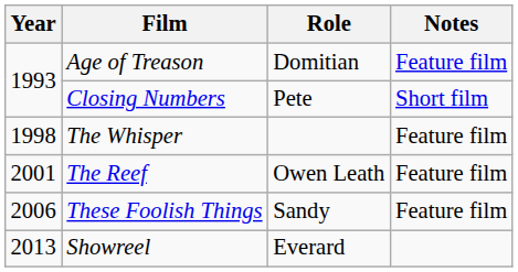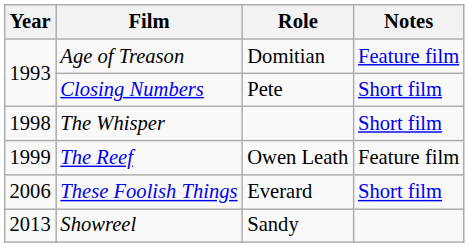The Whisper | Notes: Feature film -> Short film
The Reef | Year: 2001 -> 1999
These Foolish Things | Role: Sandy -> Everard
These Foolish Things | Notes: Feature film -> Short film
Showreel | Role: Everard -> Sandy
